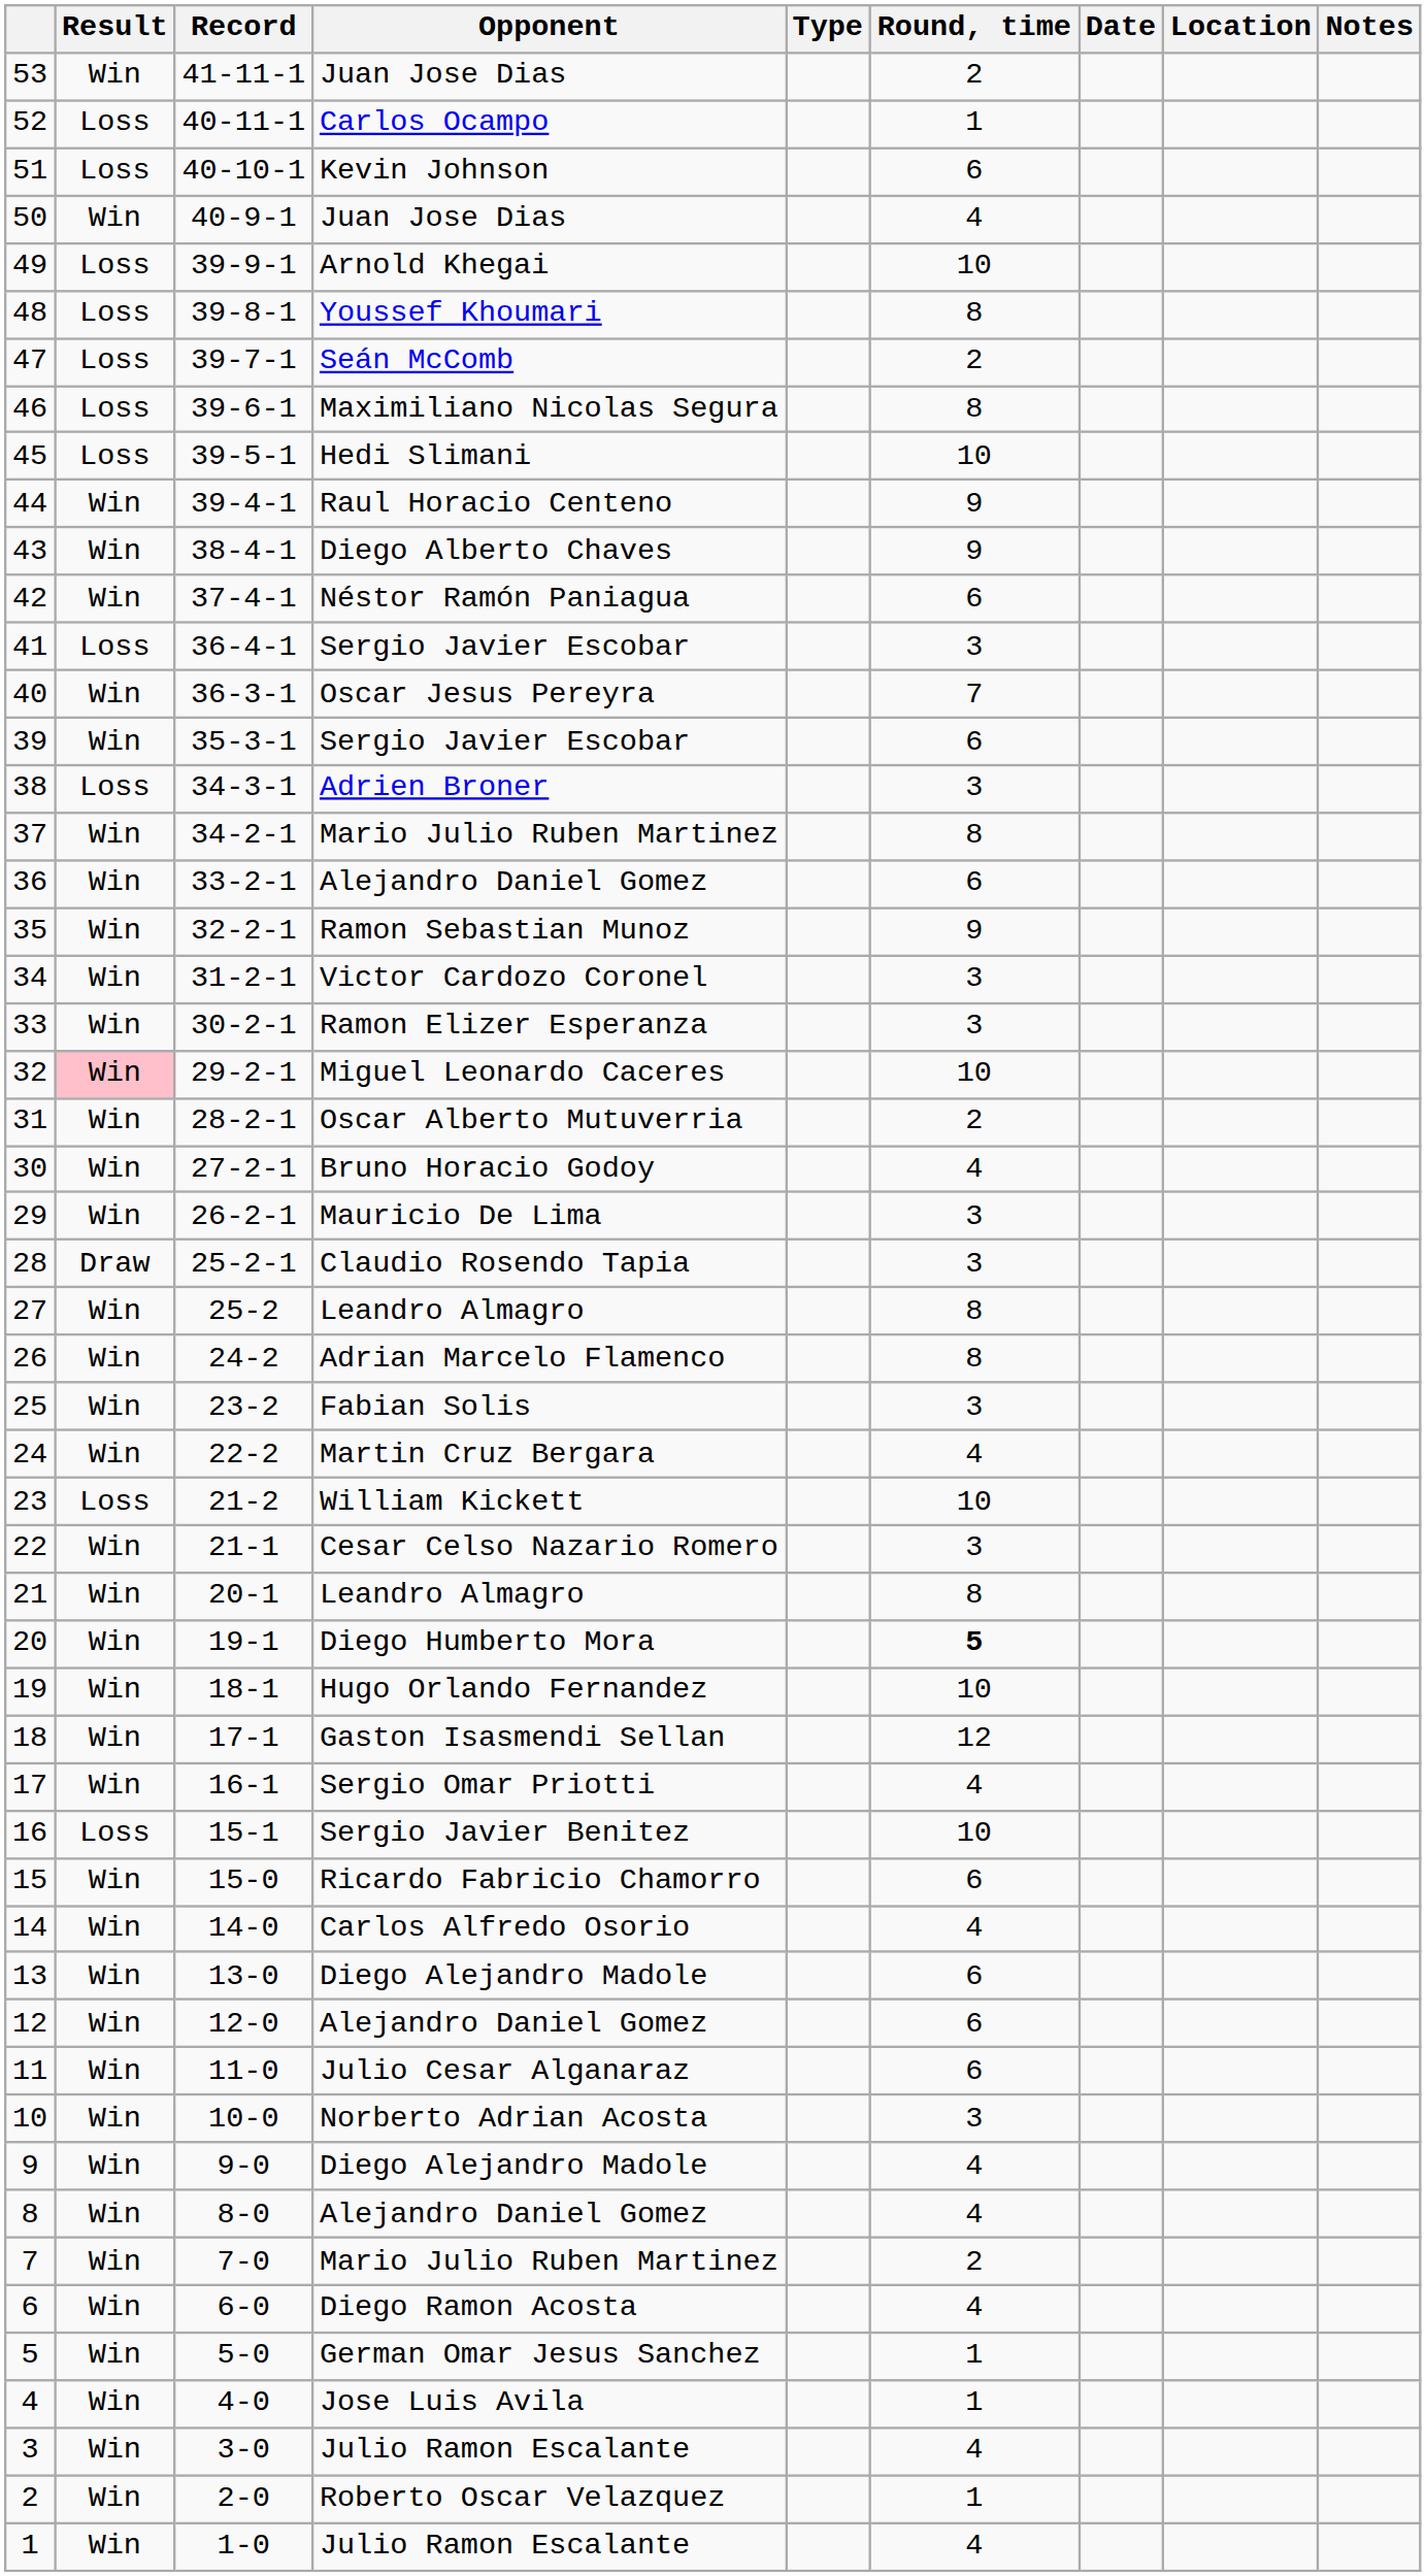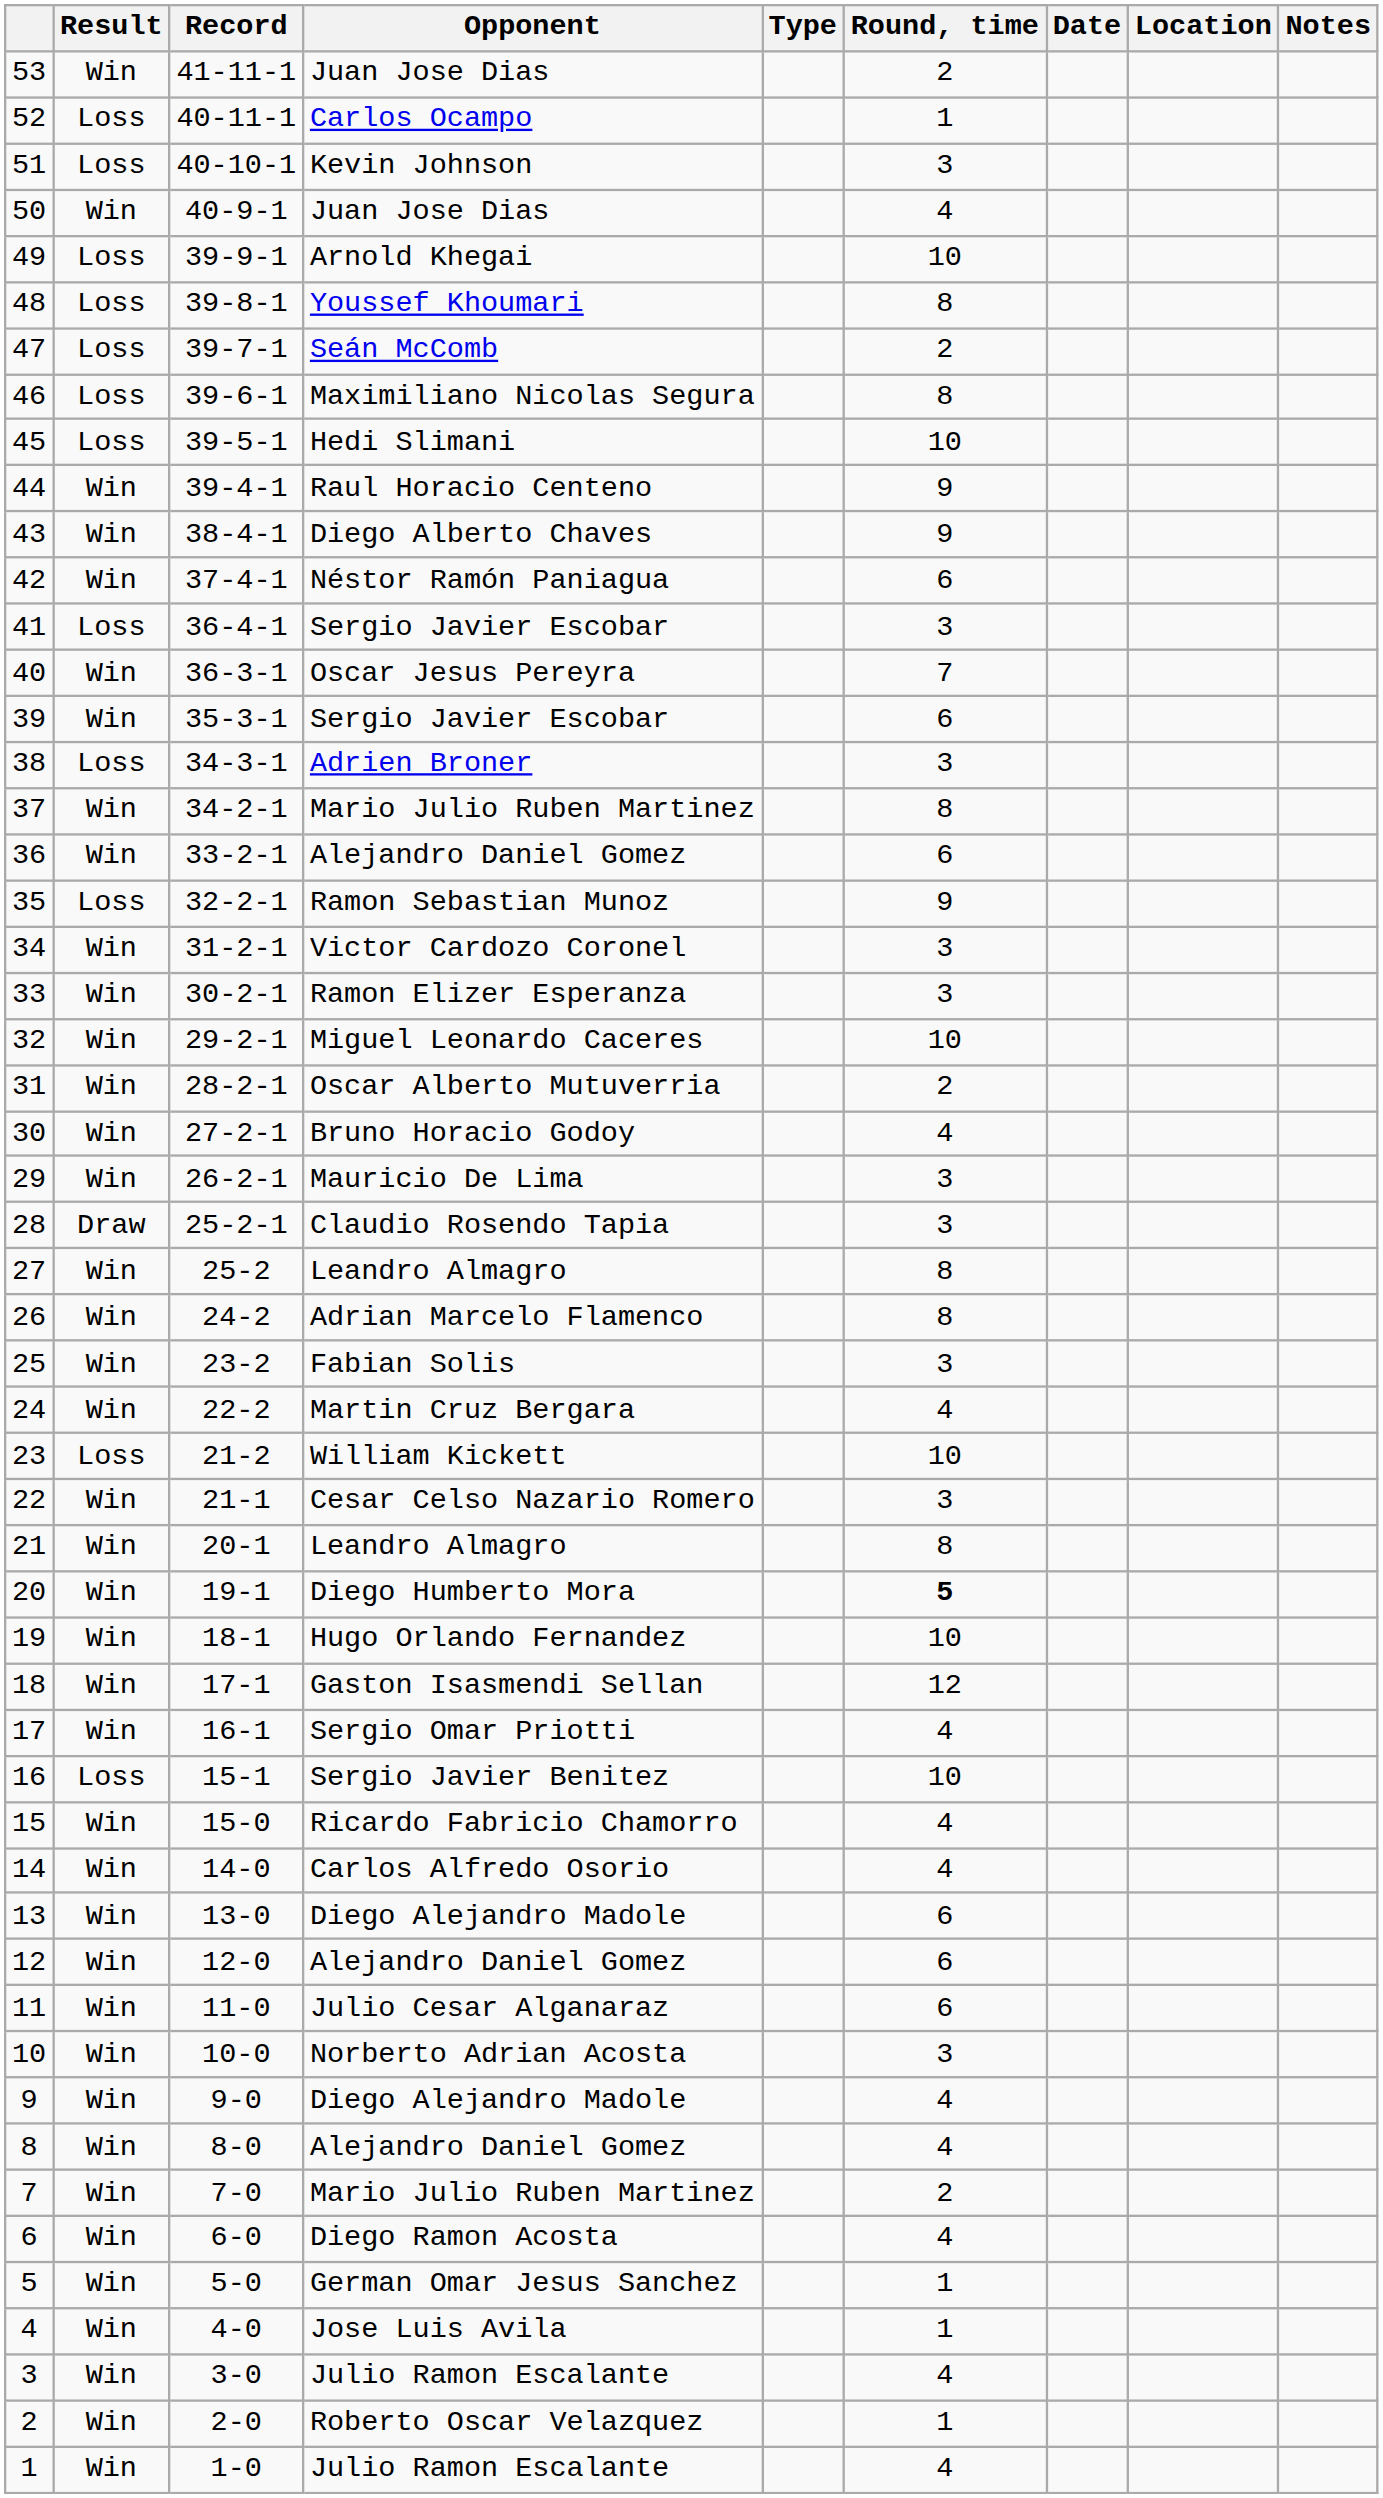51 | Round, time: 6 -> 3
35 | Result: Win -> Loss
32 | Result: pink background -> no background
15 | Round, time: 6 -> 4
